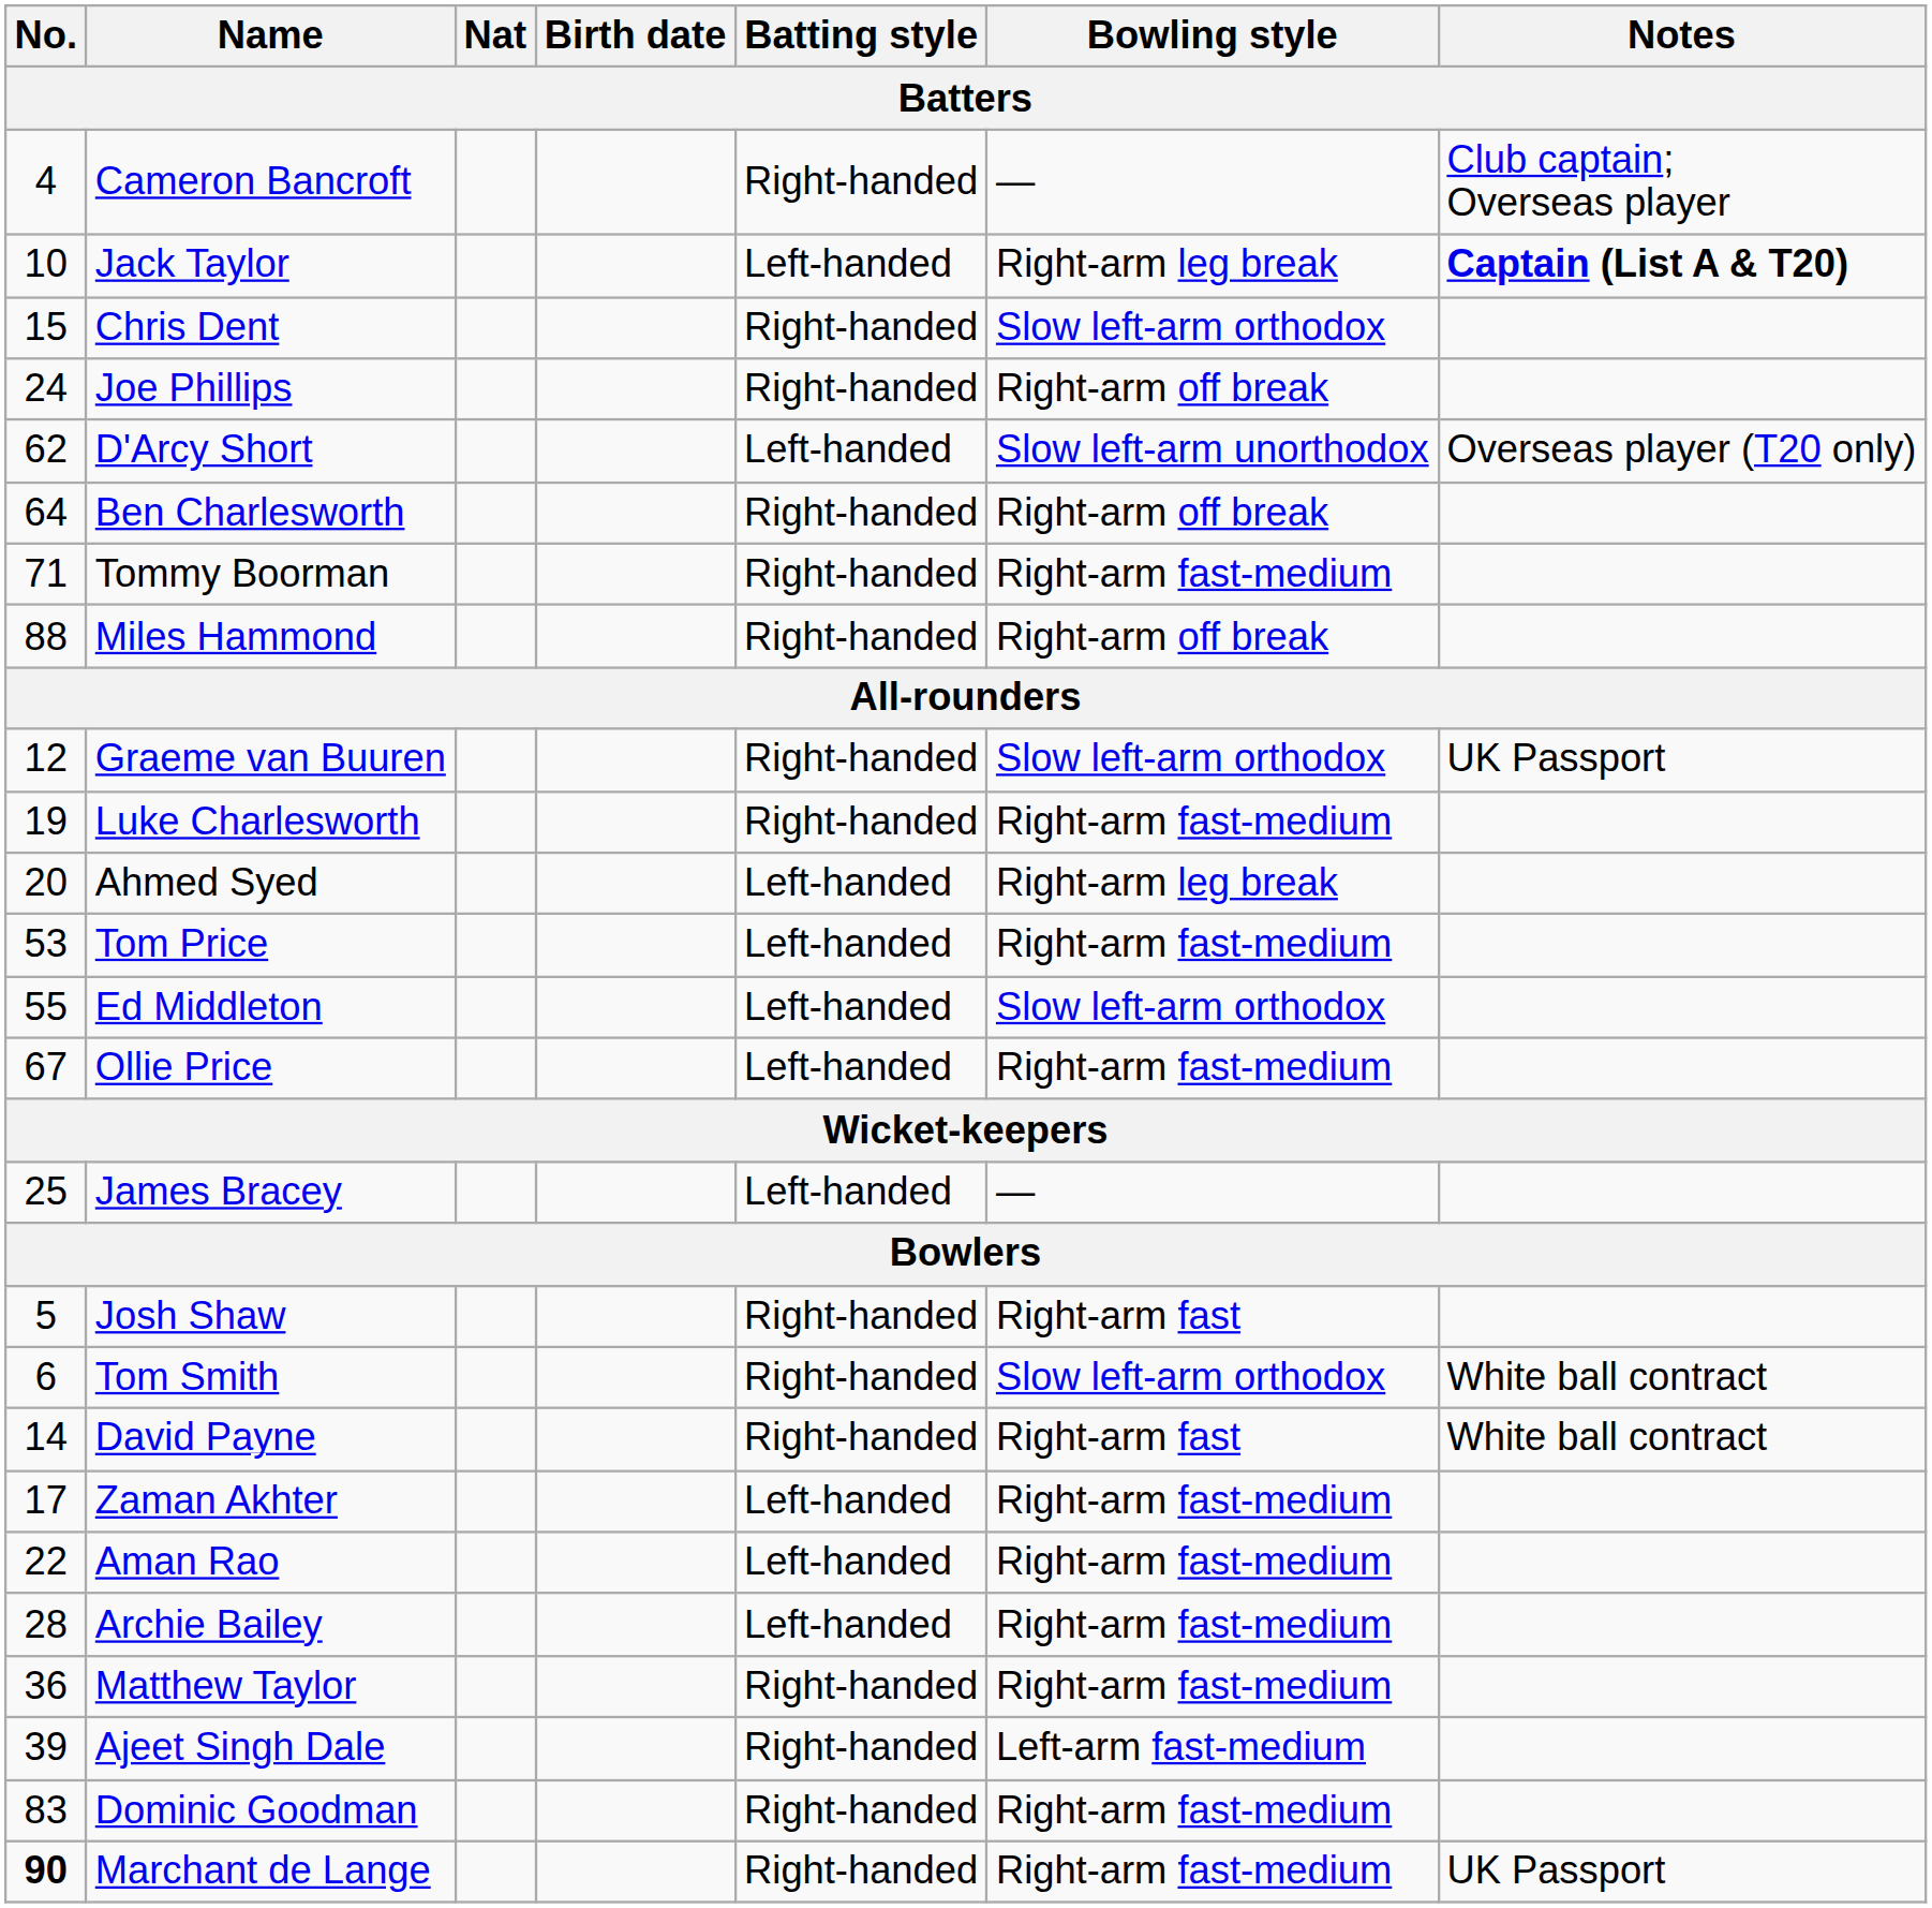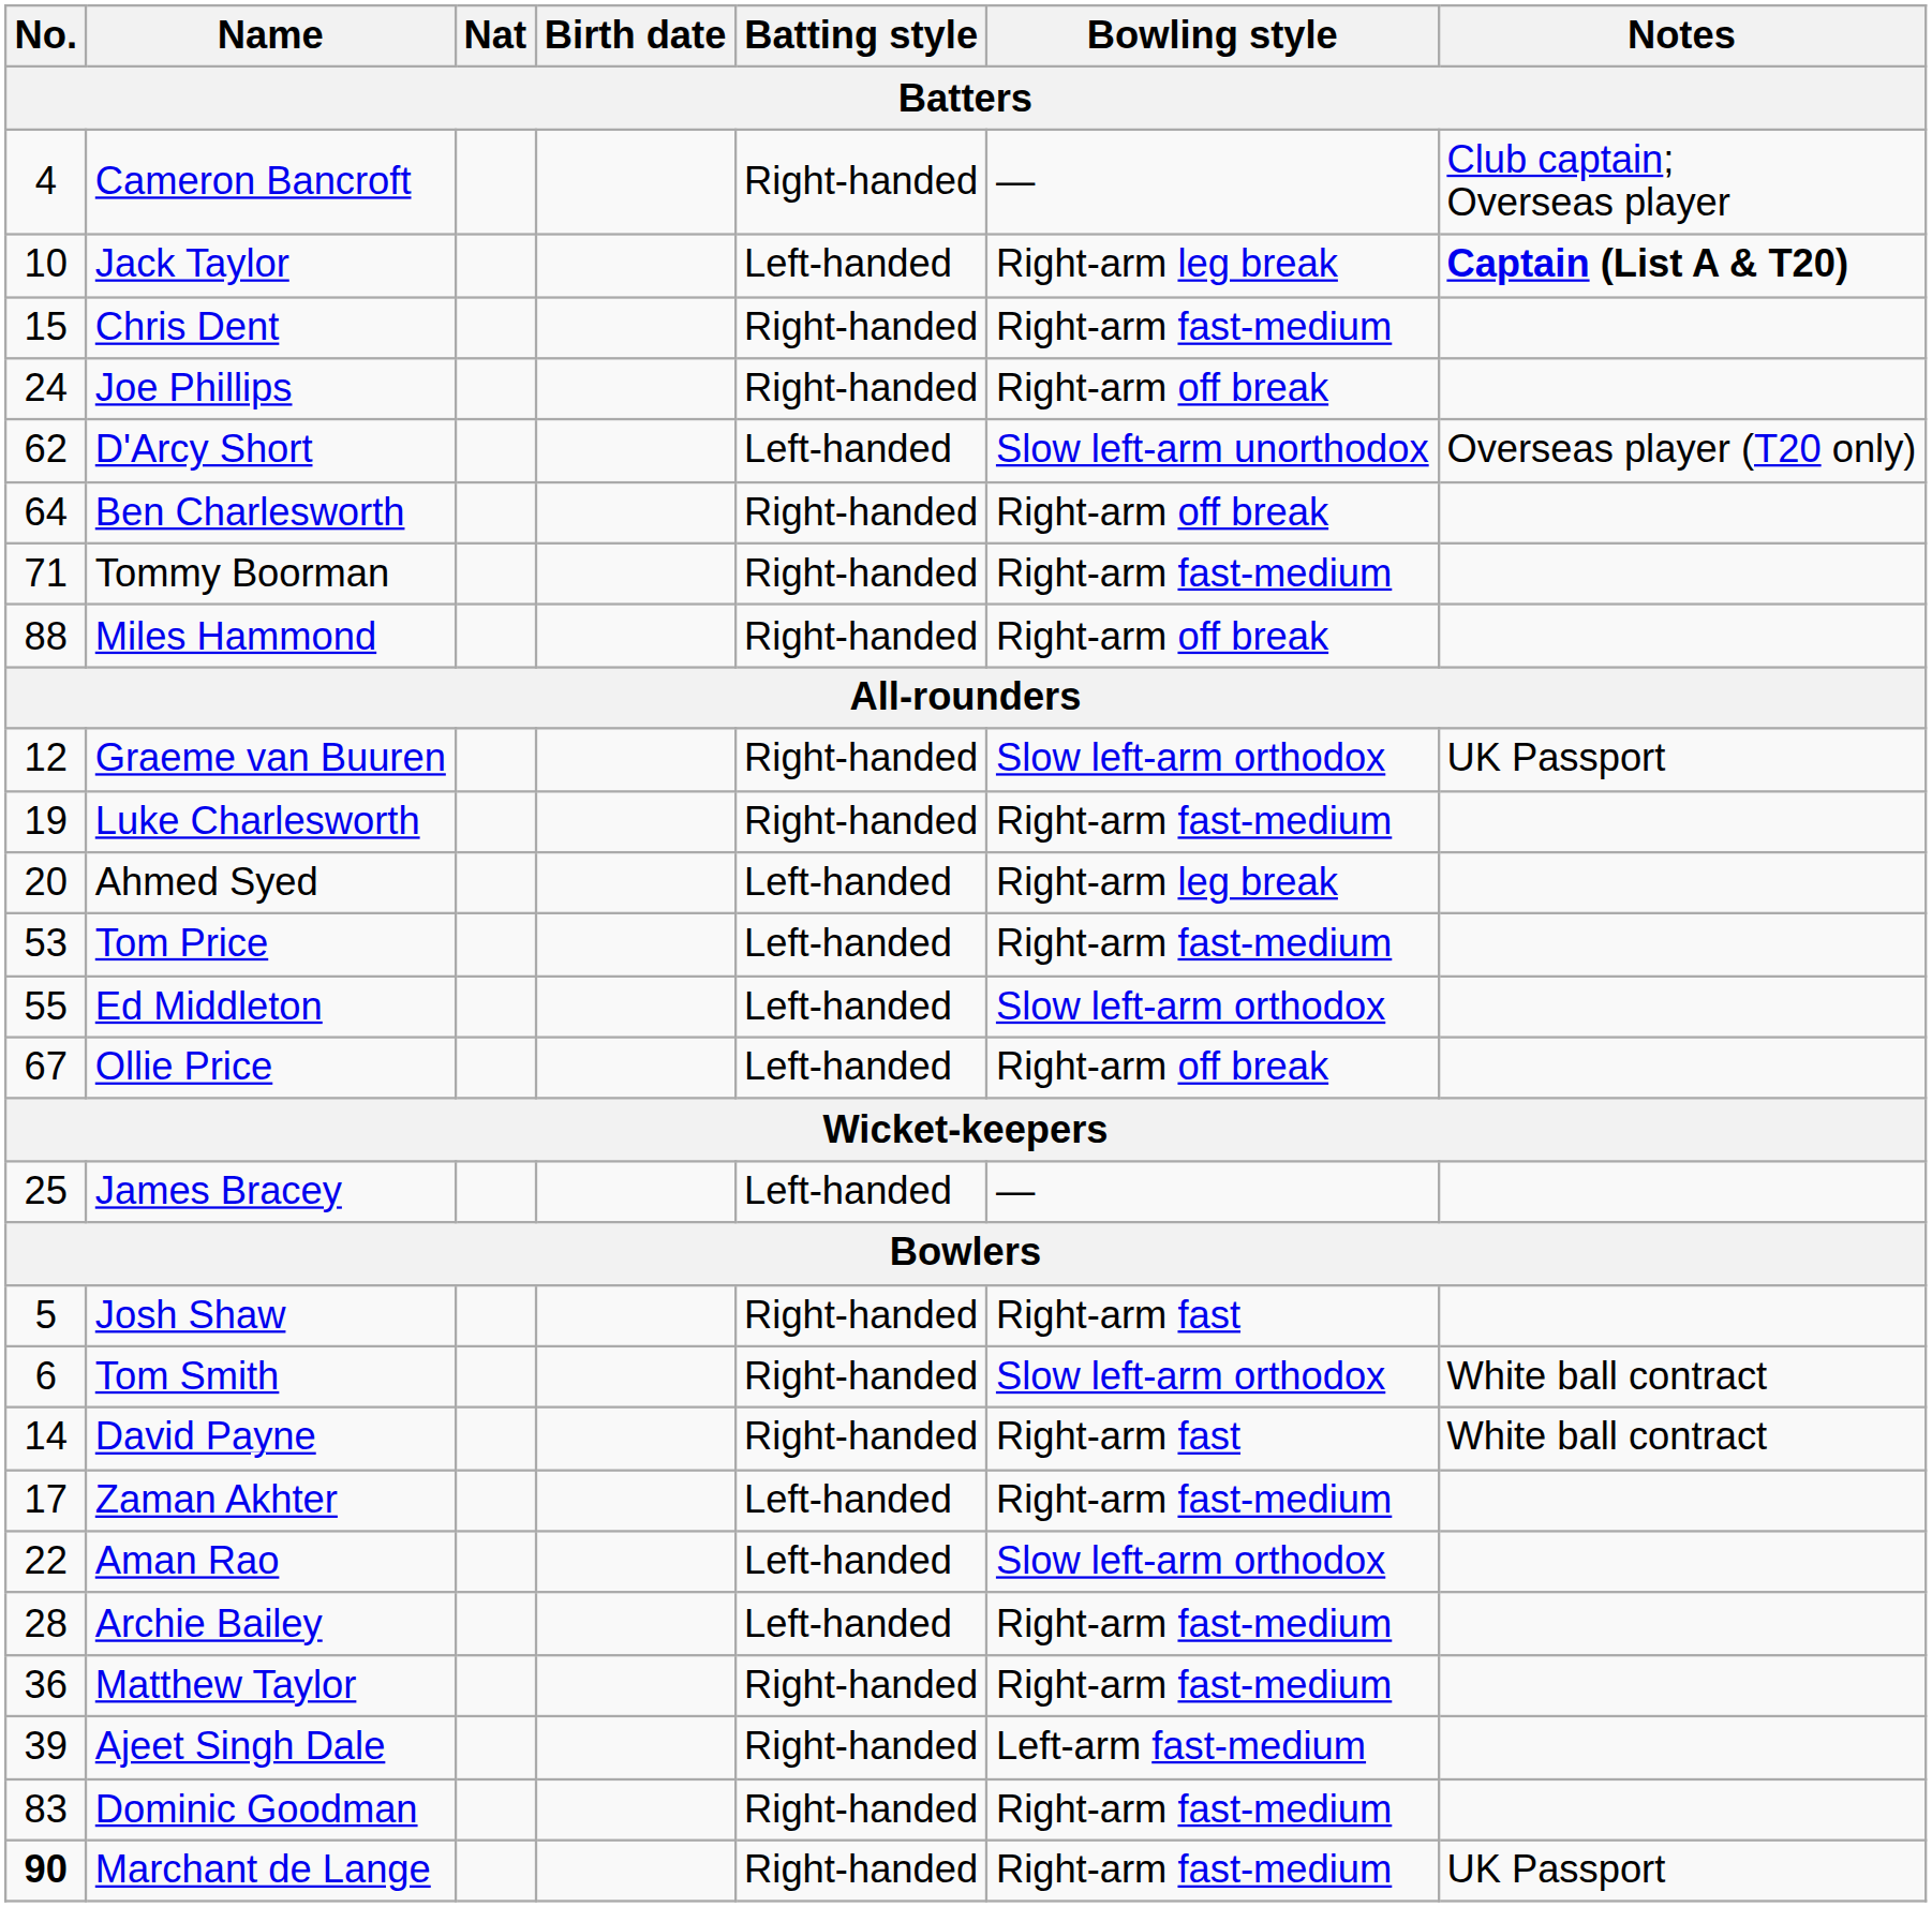Chris Dent | Bowling style: Slow left-arm orthodox -> Right-arm fast-medium
Ollie Price | Bowling style: Right-arm fast-medium -> Right-arm off break
Aman Rao | Bowling style: Right-arm fast-medium -> Slow left-arm orthodox
